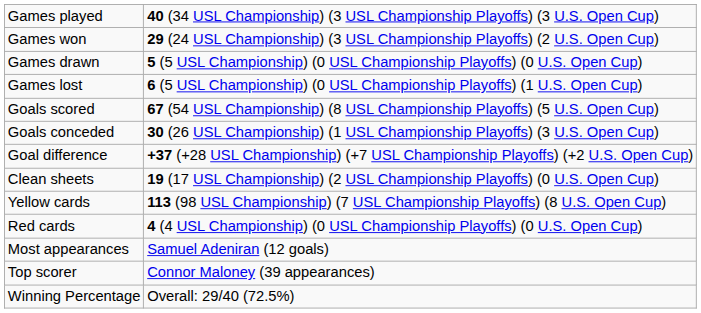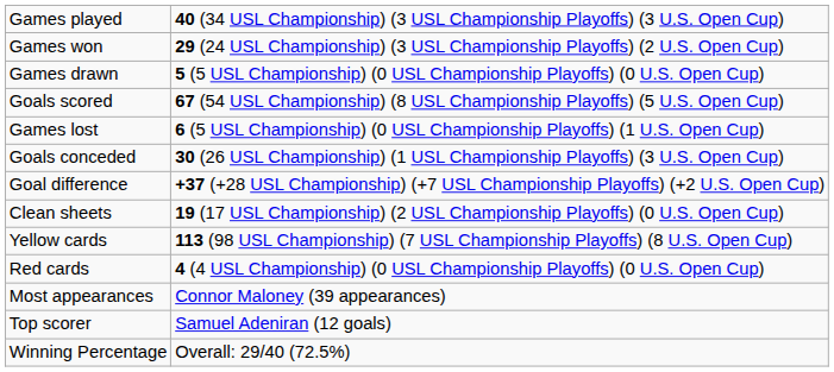rows swapped: Games lost <-> Goals scored
Most appearances | column 2: Samuel Adeniran (12 goals) -> Connor Maloney (39 appearances)
Top scorer | column 2: Connor Maloney (39 appearances) -> Samuel Adeniran (12 goals)
